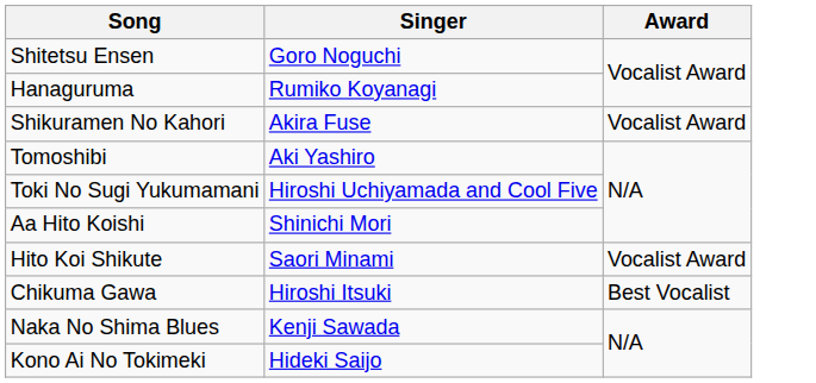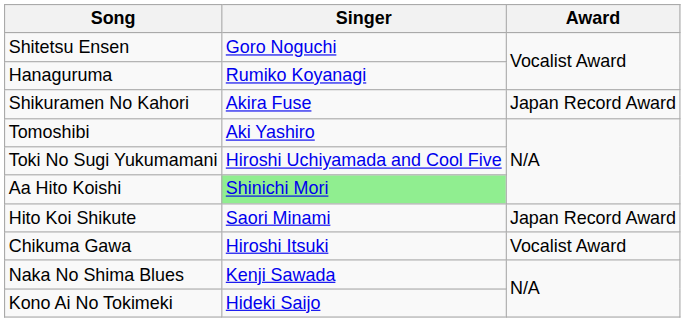Shikuramen No Kahori | Award: Vocalist Award -> Japan Record Award
Aa Hito Koishi | Singer: no background -> lightgreen background
Hito Koi Shikute | Award: Vocalist Award -> Japan Record Award
Chikuma Gawa | Award: Best Vocalist -> Vocalist Award
